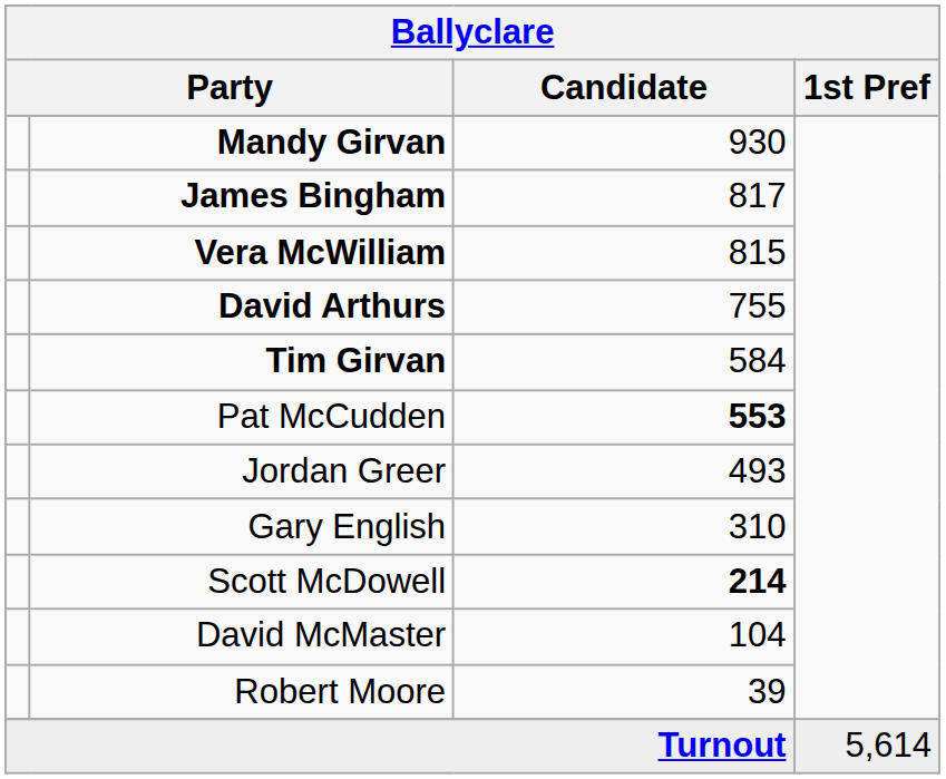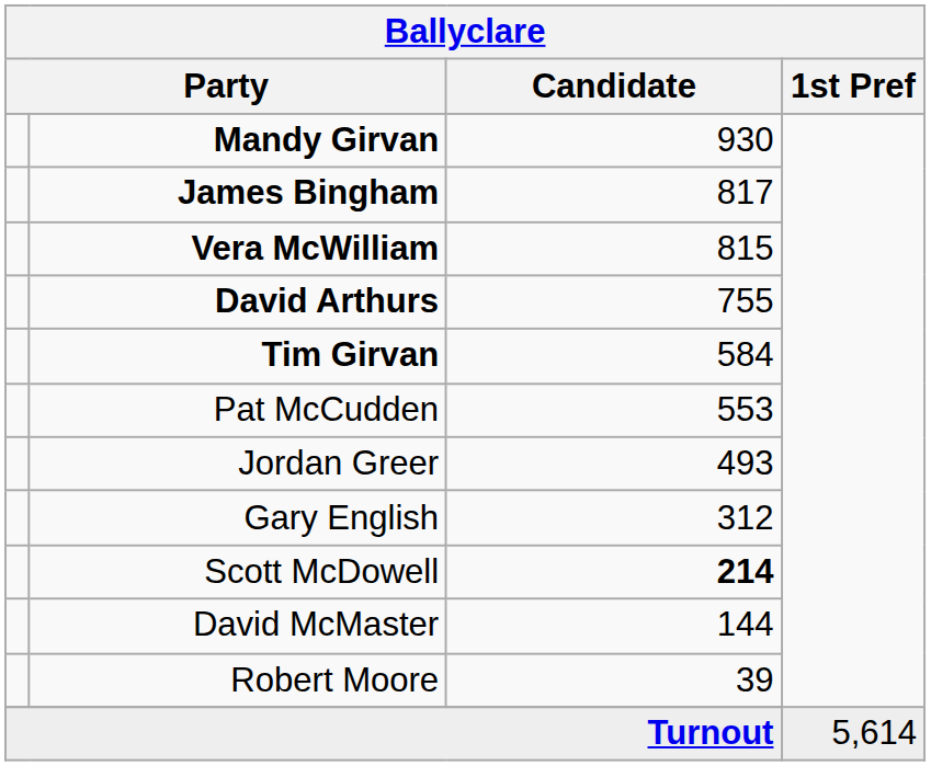Pat McCudden | Candidate: bold -> normal
Gary English | Candidate: 310 -> 312
David McMaster | Candidate: 104 -> 144
